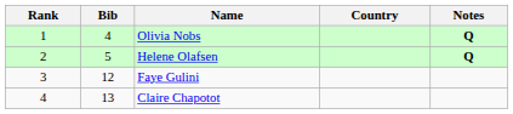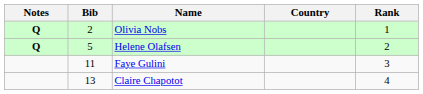columns swapped: Rank <-> Notes
Olivia Nobs | Bib: 4 -> 2
Faye Gulini | Bib: 12 -> 11
